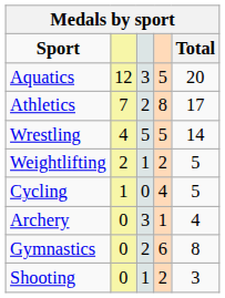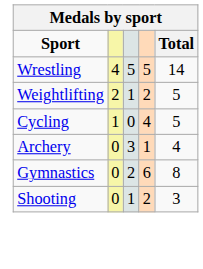- row: Aquatics | 12 | 3 | 5 | 20
- row: Athletics | 7 | 2 | 8 | 17
